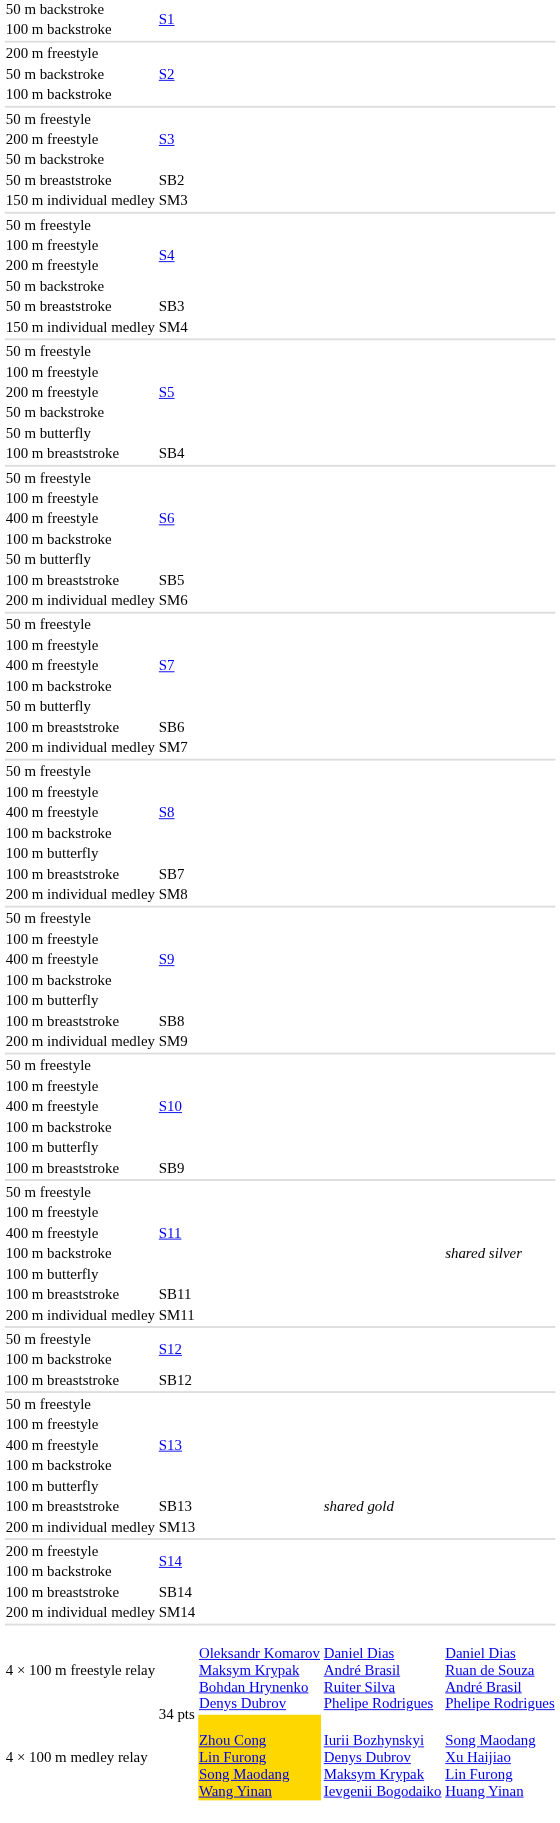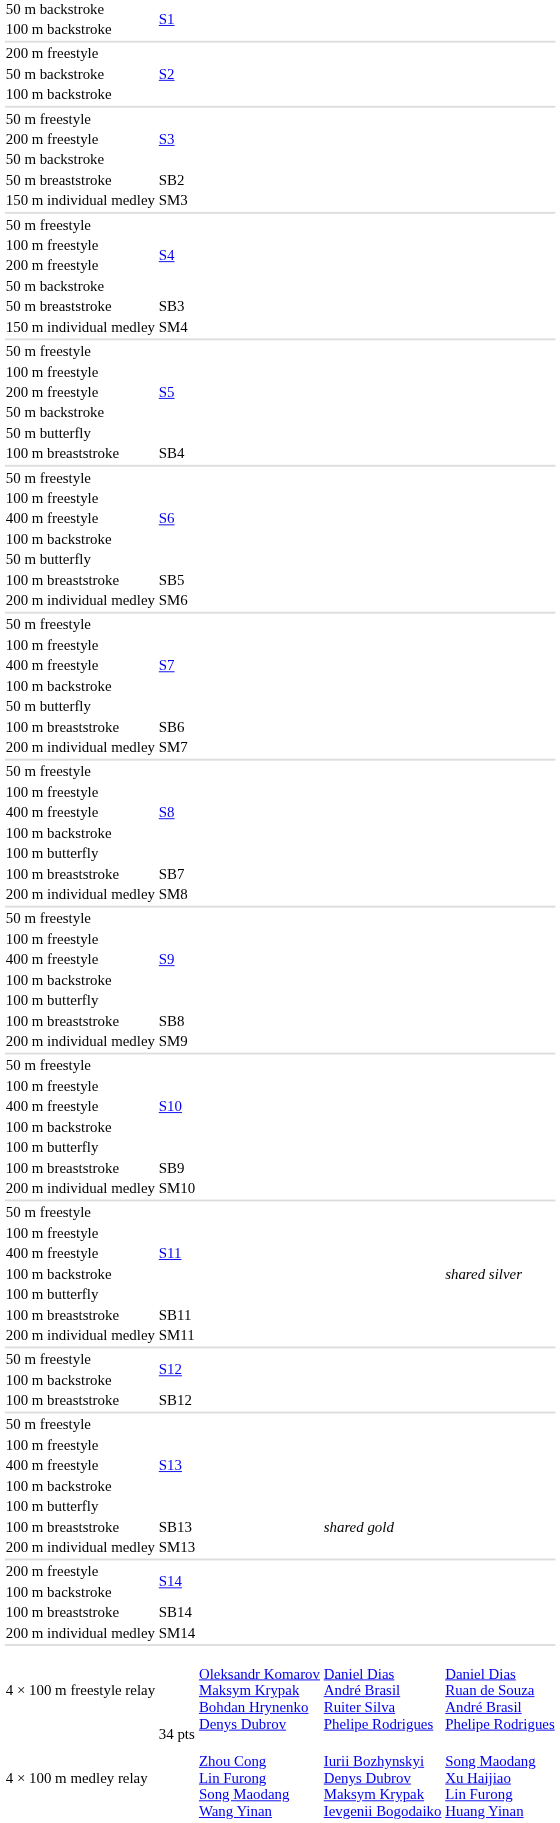+ row: 200 m individual medley | SM10
4 × 100 m medley relay / 34 pts | column 3: gold background -> no background
